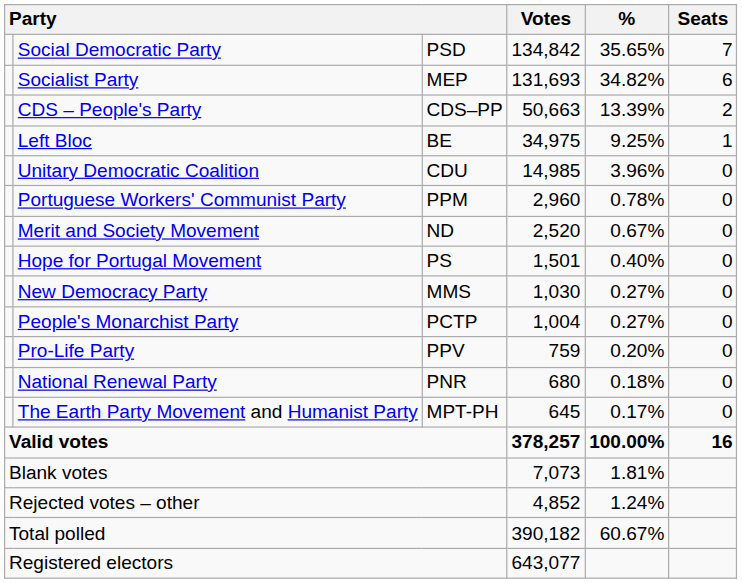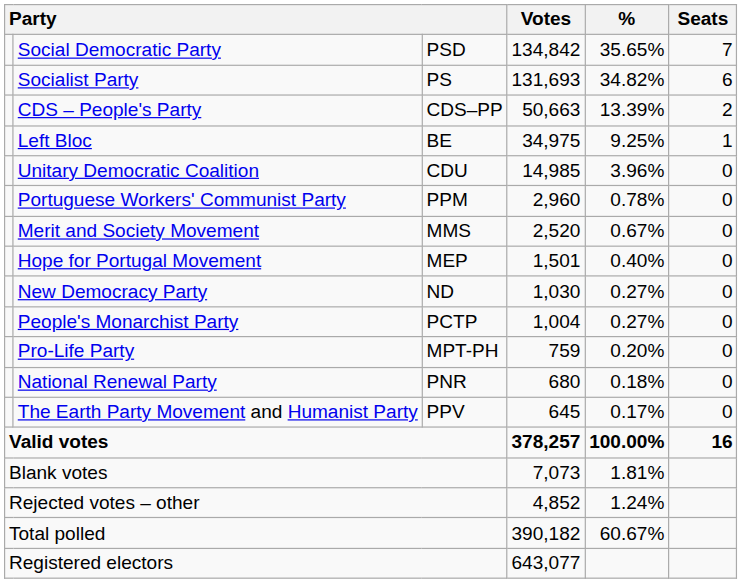Socialist Party | column 3: MEP -> PS
Merit and Society Movement | column 3: ND -> MMS
Hope for Portugal Movement | column 3: PS -> MEP
New Democracy Party | column 3: MMS -> ND
Pro-Life Party | column 3: PPV -> MPT-PH
The Earth Party Movement and Humanist Party | column 3: MPT-PH -> PPV
